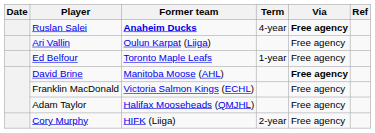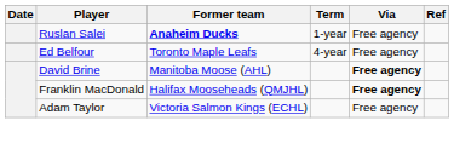Ruslan Salei | Term: 4-year -> 1-year
Ruslan Salei | Via: bold -> normal
- row: Ari Vallin | Oulun Karpat (Liiga) | Free agency
Ed Belfour | Term: 1-year -> 4-year
Franklin MacDonald | Former team: Victoria Salmon Kings (ECHL) -> Halifax Mooseheads (QMJHL)
Franklin MacDonald | Via: normal -> bold
Adam Taylor | Former team: Halifax Mooseheads (QMJHL) -> Victoria Salmon Kings (ECHL)
- row: Cory Murphy | HIFK (Liiga) | 2-year | Free agency
